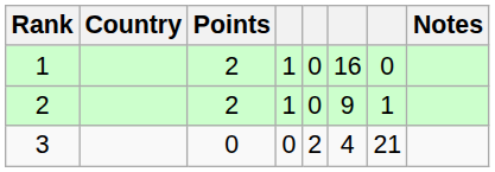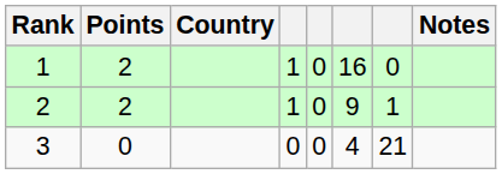columns swapped: Country <-> Points
3 | column 5: 2 -> 0
